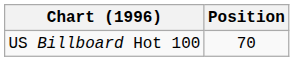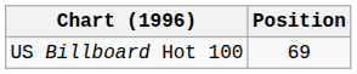US Billboard Hot 100 | Position: 70 -> 69
